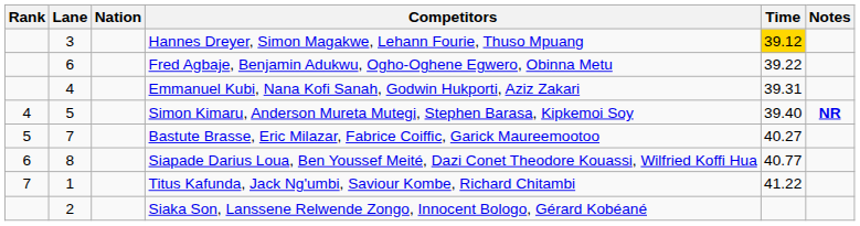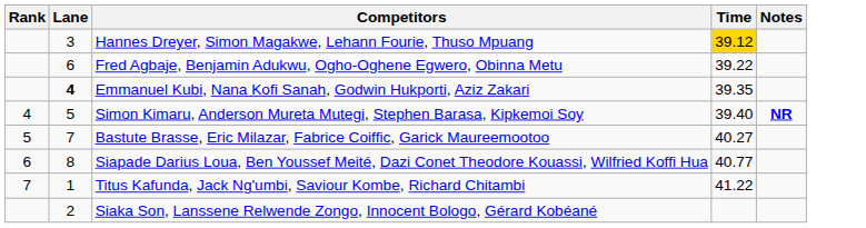- column: Nation
Emmanuel Kubi, Nana Kofi Sanah, Godwin Hukporti, Aziz Zakari | Lane: normal -> bold
Emmanuel Kubi, Nana Kofi Sanah, Godwin Hukporti, Aziz Zakari | Time: 39.31 -> 39.35
